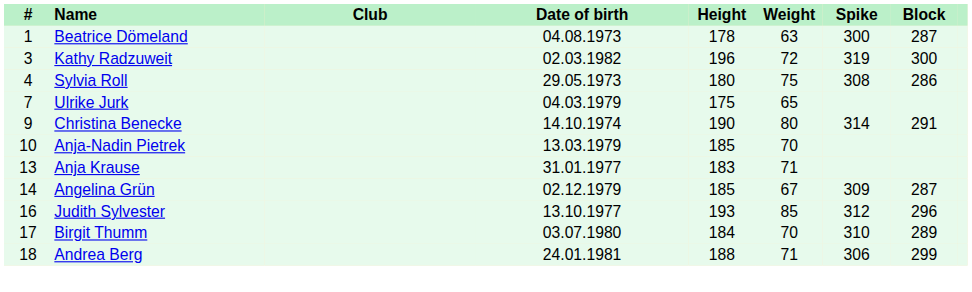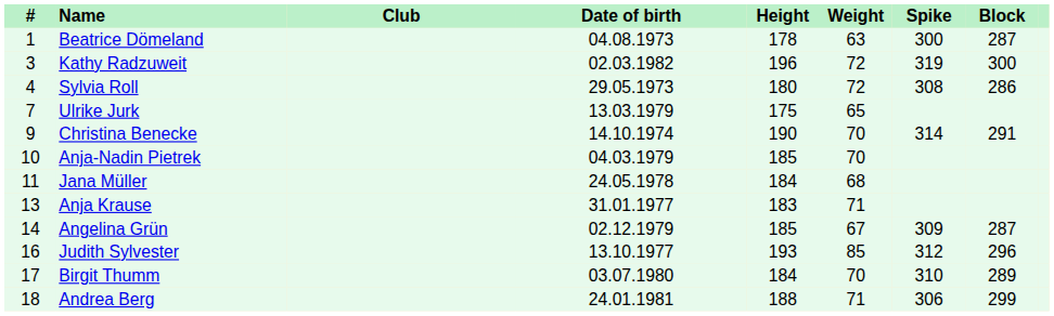Sylvia Roll | Weight: 75 -> 72
Ulrike Jurk | Date of birth: 04.03.1979 -> 13.03.1979
Christina Benecke | Weight: 80 -> 70
Anja-Nadin Pietrek | Date of birth: 13.03.1979 -> 04.03.1979
+ row: 11 | Jana Müller | 24.05.1978 | 184 | 68
